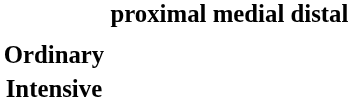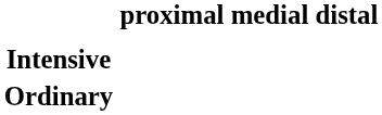rows swapped: Ordinary <-> Intensive
